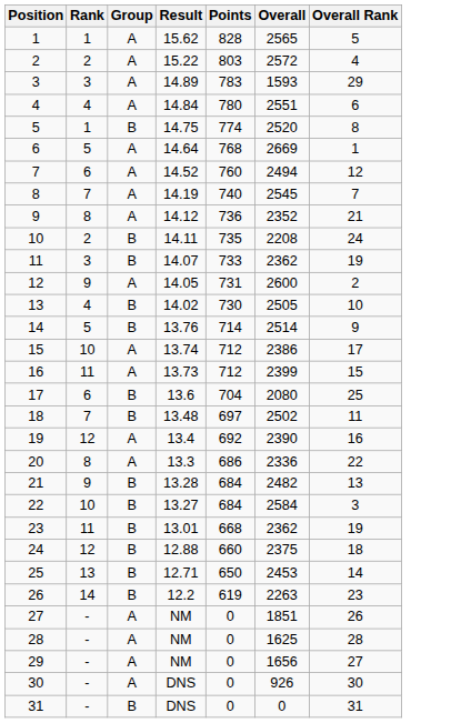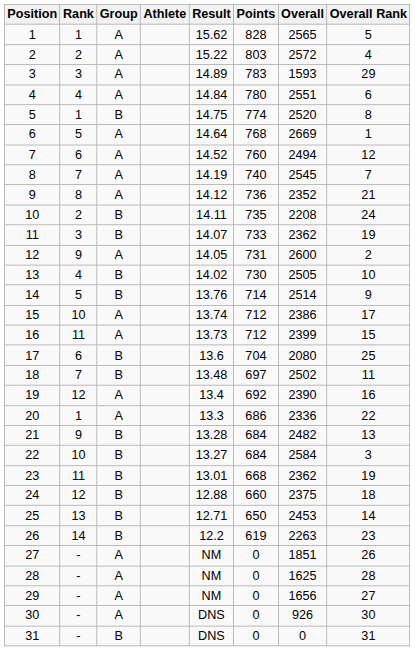+ column: Athlete
20 | Rank: 8 -> 1
